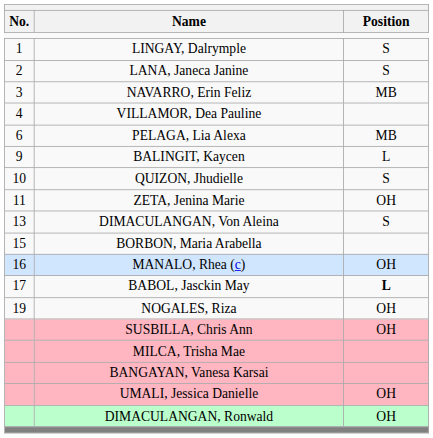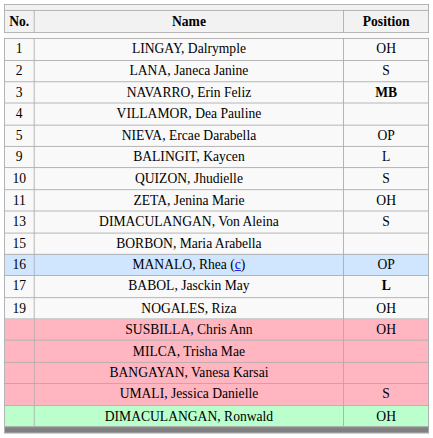LINGAY, Dalrymple | Position: S -> OH
NAVARRO, Erin Feliz | Position: normal -> bold
+ row: 5 | NIEVA, Ercae Darabella | OP
- row: 6 | PELAGA, Lia Alexa | MB
MANALO, Rhea (c) | Position: OH -> OP
UMALI, Jessica Danielle | Position: OH -> S
